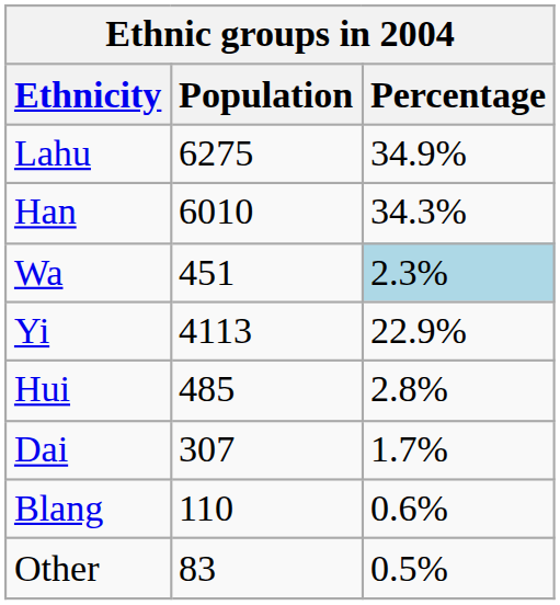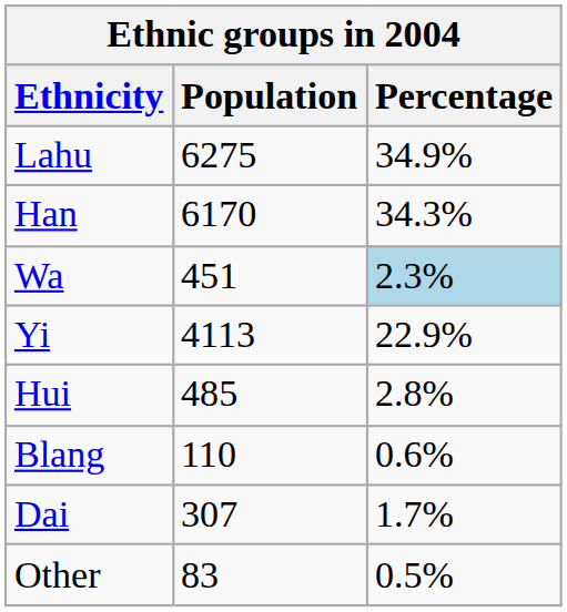Han | Population: 6010 -> 6170
rows swapped: Dai <-> Blang
